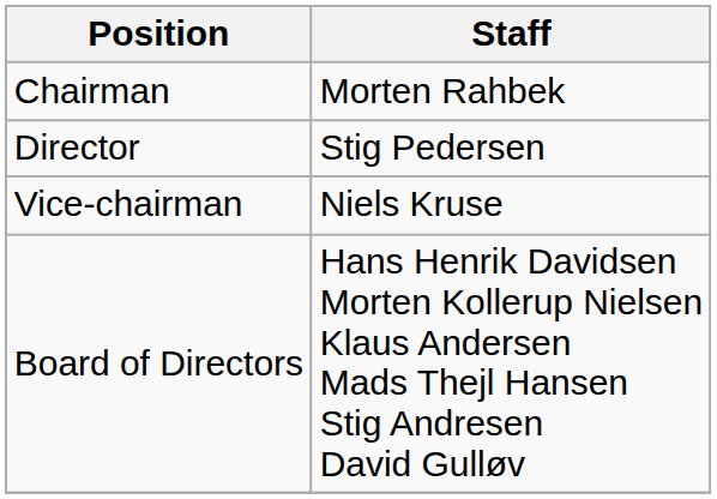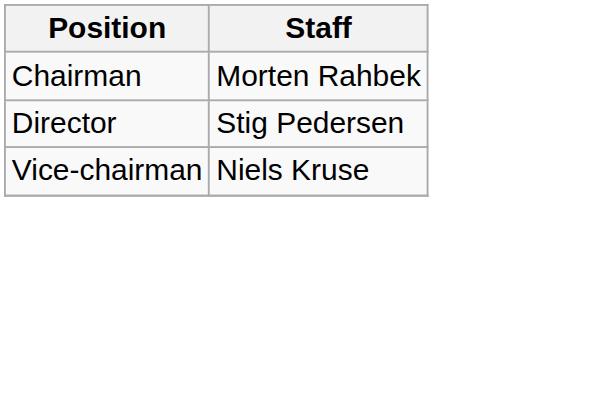- row: Board of Directors | Hans Henrik Davidsen Morten Kollerup Nielsen Klaus Andersen Mads Thejl Hansen Stig Andresen David Gulløv
